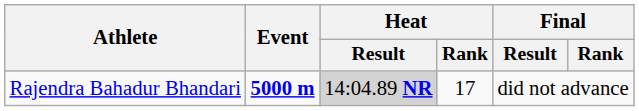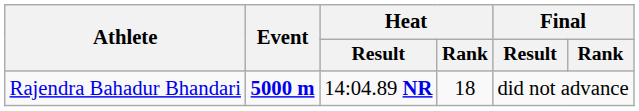Rajendra Bahadur Bhandari | Heat / Result: lightgrey background -> no background
Rajendra Bahadur Bhandari | Heat / Rank: 17 -> 18
